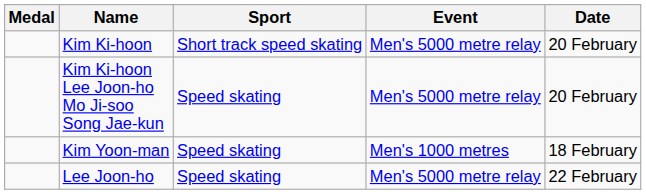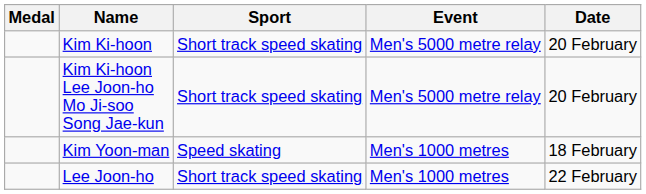Kim Ki-hoon Lee Joon-ho Mo Ji-soo Song Jae-kun | Sport: Speed skating -> Short track speed skating
Lee Joon-ho | Sport: Speed skating -> Short track speed skating
Lee Joon-ho | Event: Men's 5000 metre relay -> Men's 1000 metres
